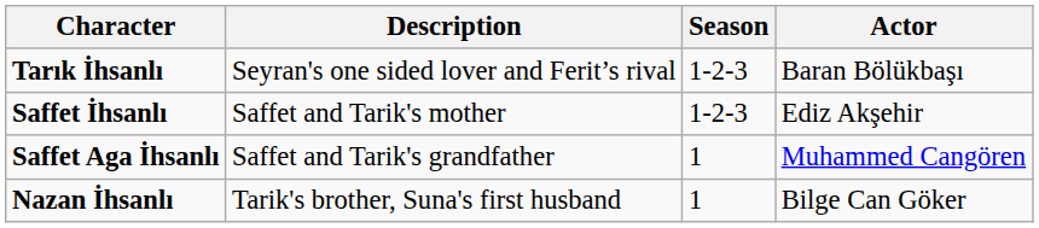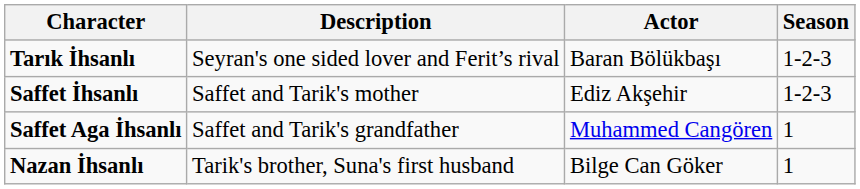columns swapped: Actor <-> Season
